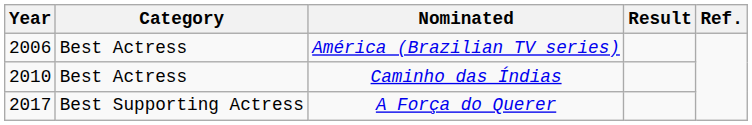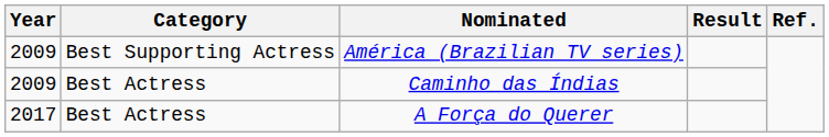América (Brazilian TV series) | Year: 2006 -> 2009
América (Brazilian TV series) | Category: Best Actress -> Best Supporting Actress
Caminho das Índias | Year: 2010 -> 2009
A Força do Querer | Category: Best Supporting Actress -> Best Actress
